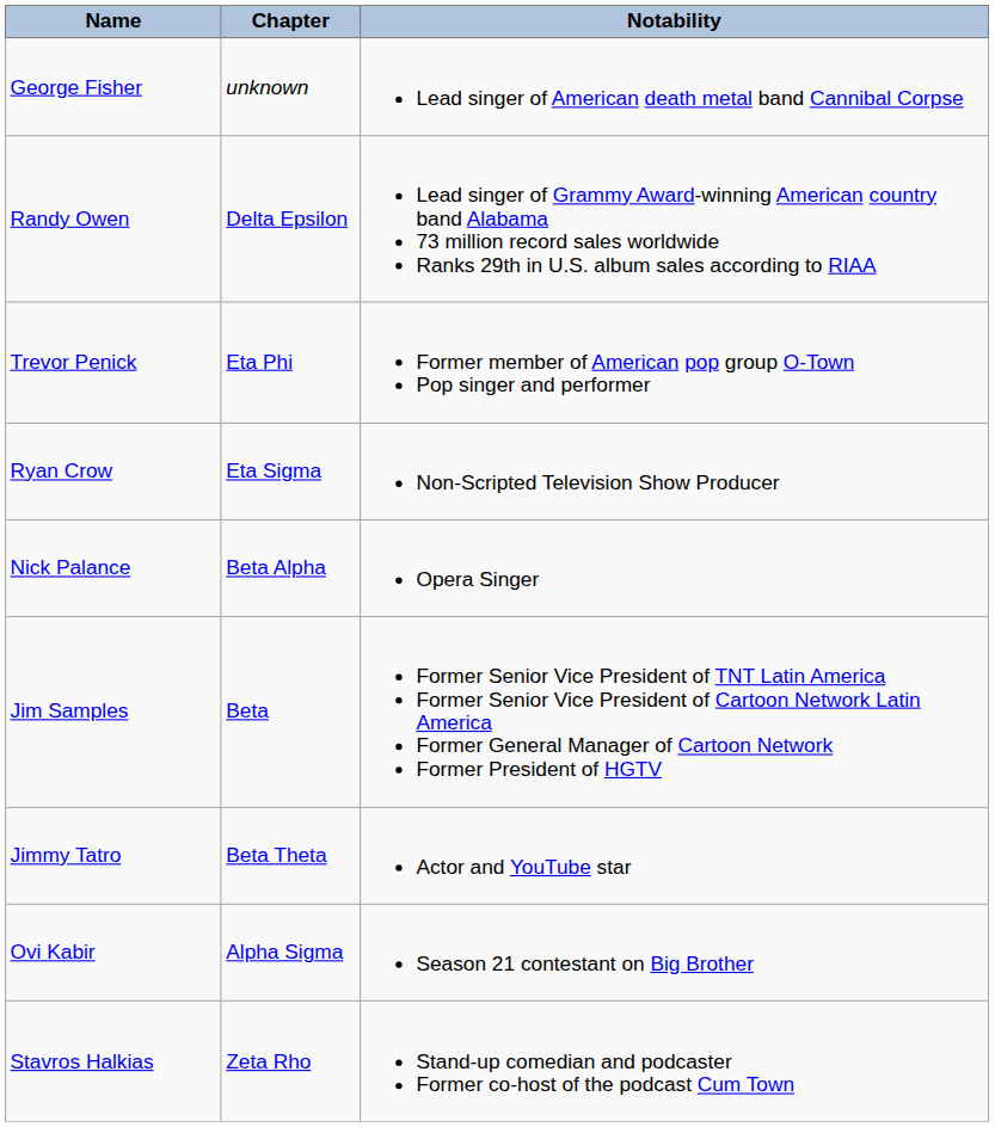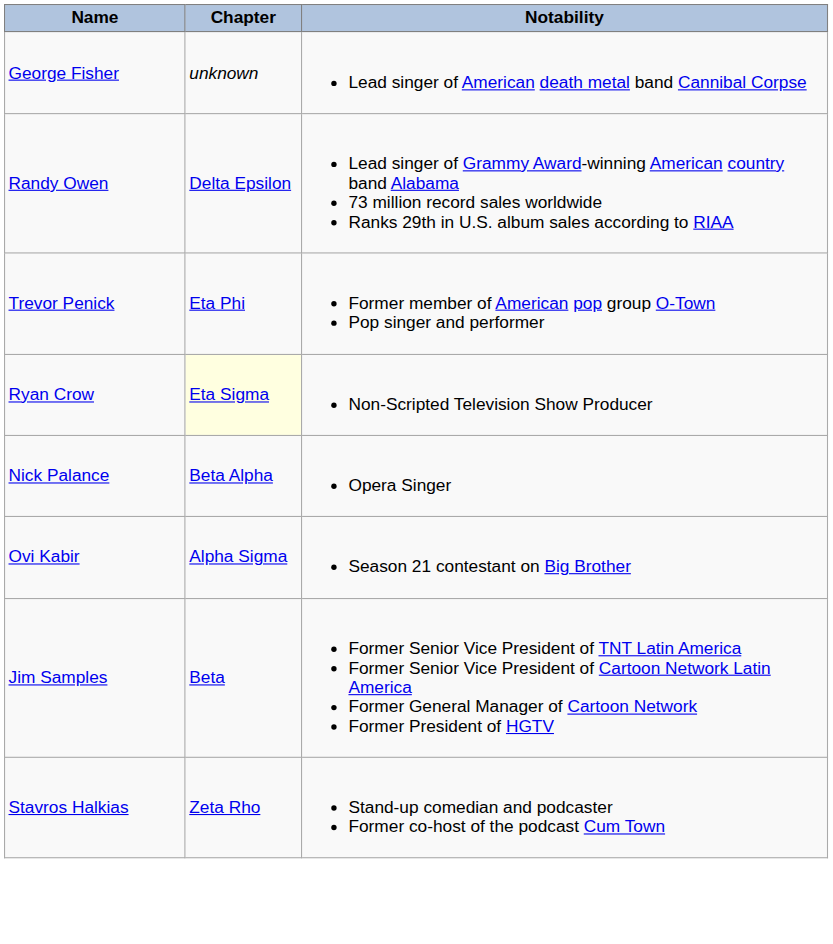Ryan Crow | Chapter: no background -> lightyellow background
rows swapped: Jim Samples <-> Ovi Kabir
- row: Jimmy Tatro | Beta Theta | Actor and YouTube star
